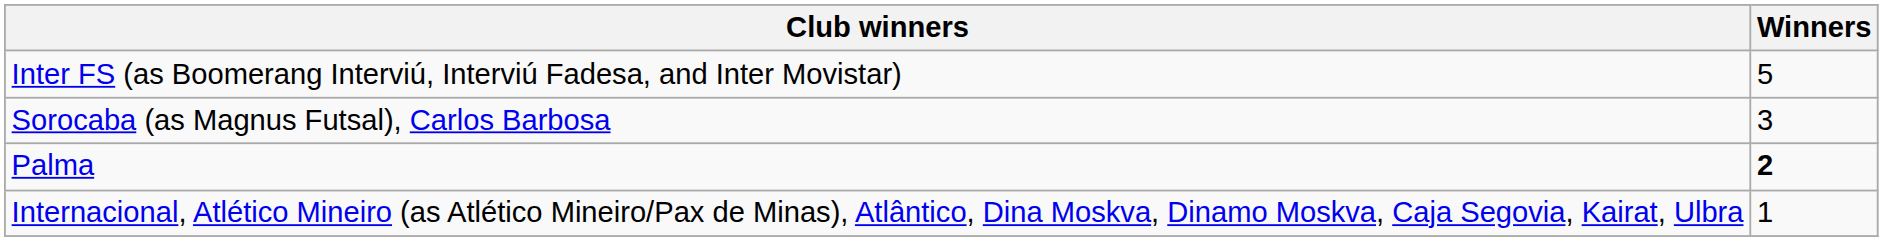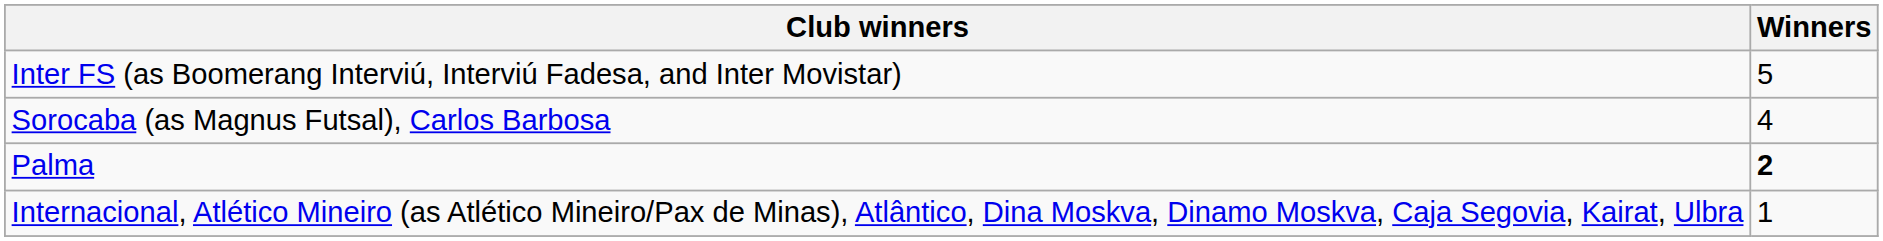Sorocaba (as Magnus Futsal), Carlos Barbosa | Winners: 3 -> 4
